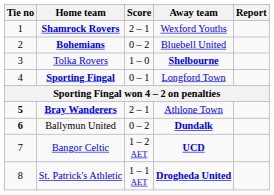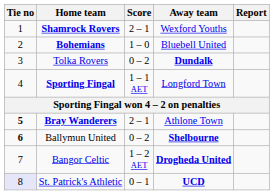Bohemians | Score: 0 – 2 -> 1 – 0
Tolka Rovers | Score: 1 – 0 -> 0 – 2
Tolka Rovers | Away team: Shelbourne -> Dundalk
Sporting Fingal | Score: 0 – 1 -> 1 – 1 AET
Ballymun United | Away team: Dundalk -> Shelbourne
Bangor Celtic | Away team: UCD -> Drogheda United
St. Patrick's Athletic | Tie no: no background -> lavender background
St. Patrick's Athletic | Score: 1 – 1 AET -> 0 – 1
St. Patrick's Athletic | Away team: Drogheda United -> UCD
